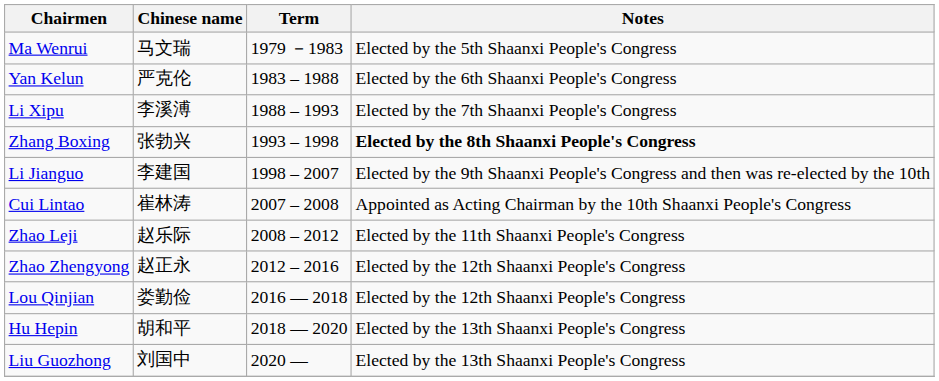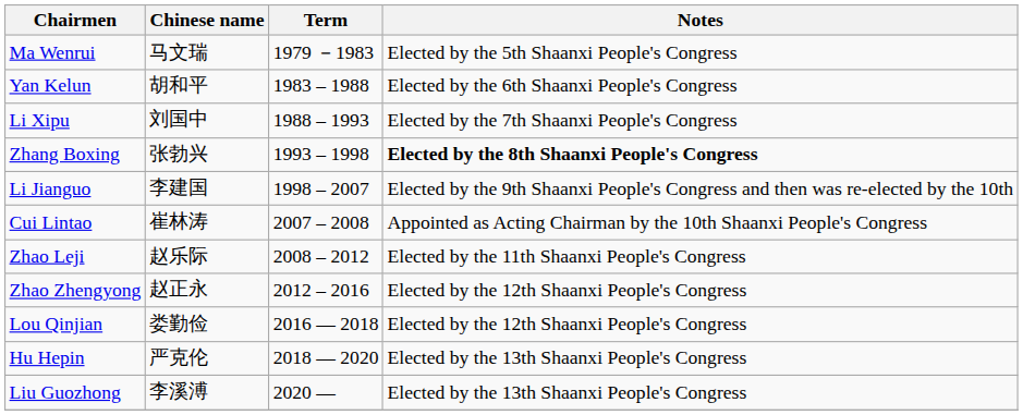Yan Kelun | Chinese name: 严克伦 -> 胡和平
Li Xipu | Chinese name: 李溪溥 -> 刘国中
Hu Hepin | Chinese name: 胡和平 -> 严克伦
Liu Guozhong | Chinese name: 刘国中 -> 李溪溥
